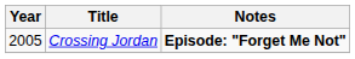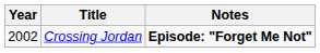Crossing Jordan | Year: 2005 -> 2002
